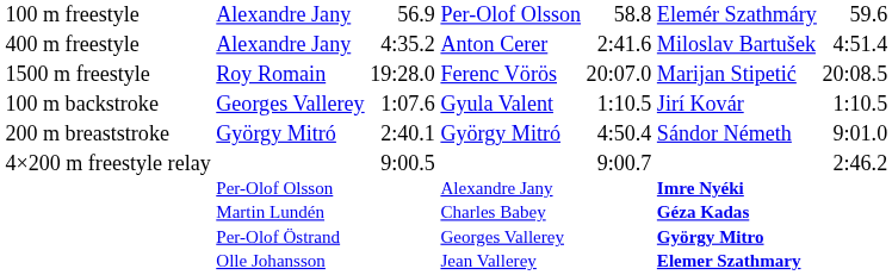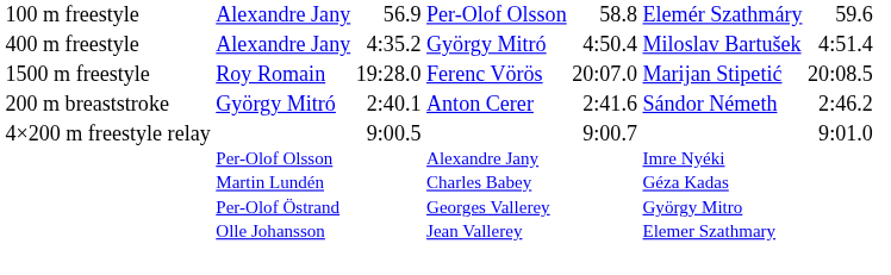400 m freestyle | column 4: Anton Cerer -> György Mitró
400 m freestyle | column 5: 2:41.6 -> 4:50.4
- row: 100 m backstroke | Georges Vallerey | 1:07.6 | Gyula Valent | 1:10.5 | Jirí Kovár | 1:10.5
200 m breaststroke | column 4: György Mitró -> Anton Cerer
200 m breaststroke | column 5: 4:50.4 -> 2:41.6
200 m breaststroke | column 7: 9:01.0 -> 2:46.2
4×200 m freestyle relay | column 6: bold -> normal
4×200 m freestyle relay | column 7: 2:46.2 -> 9:01.0
